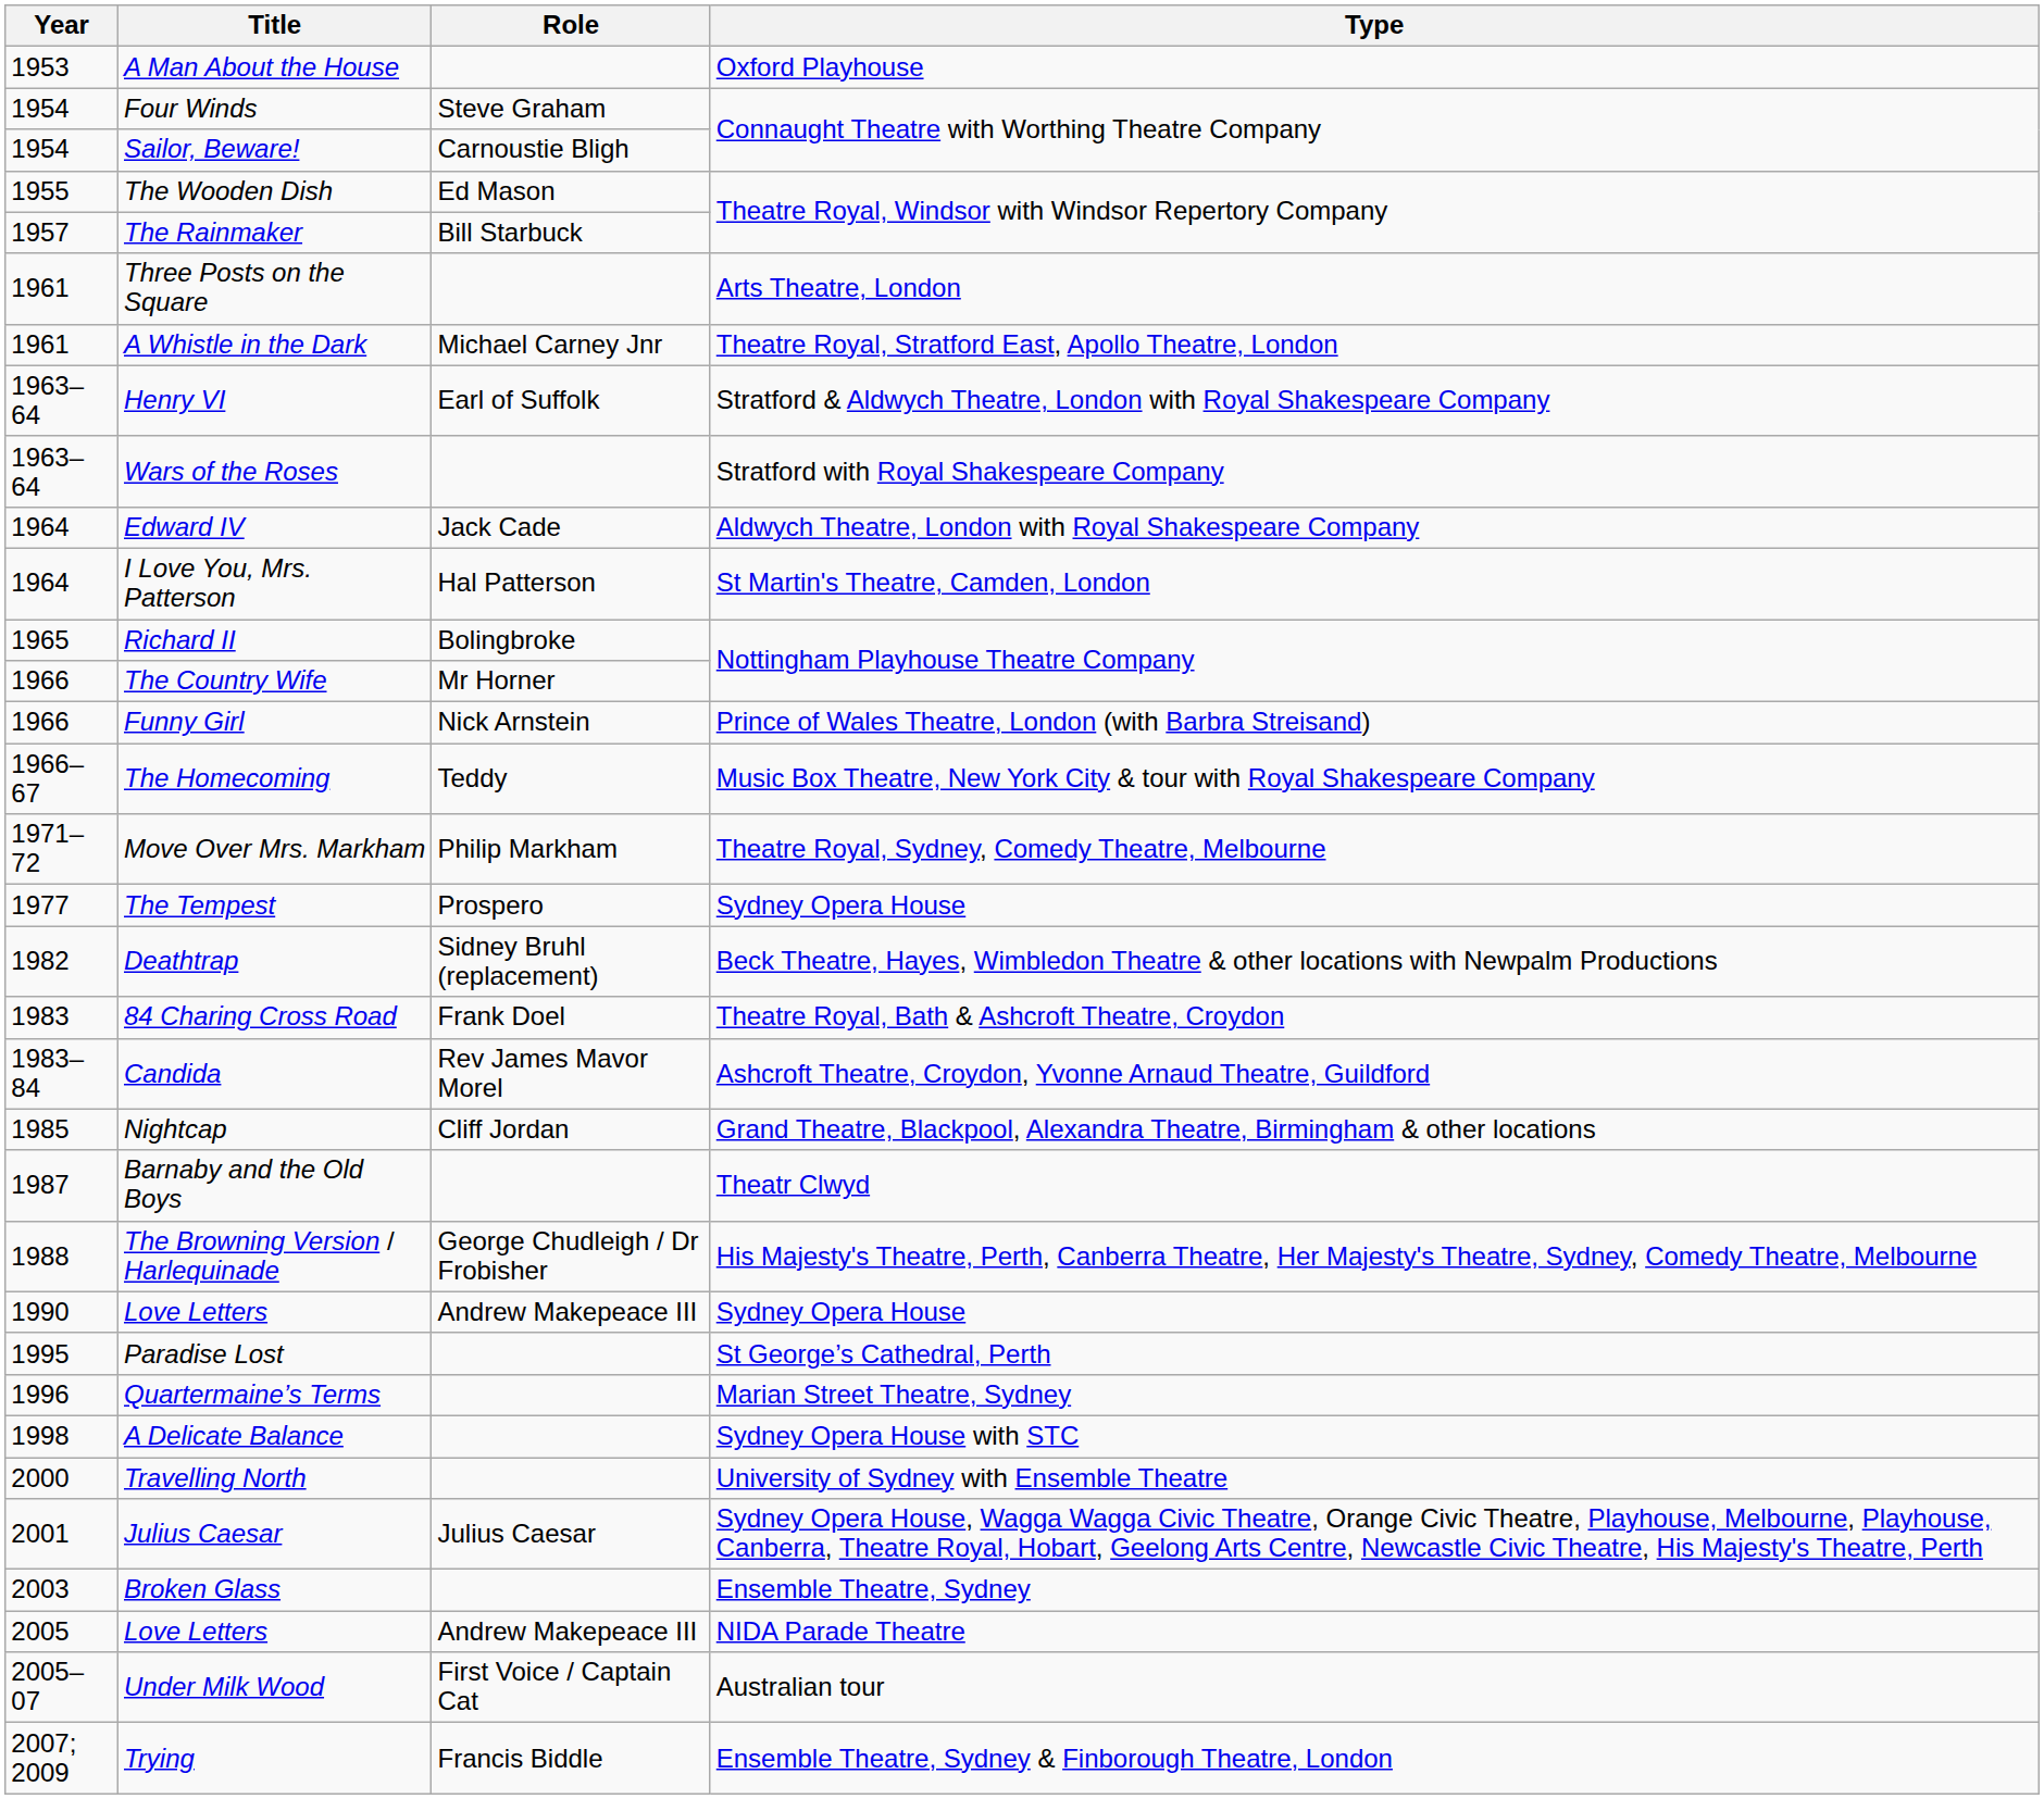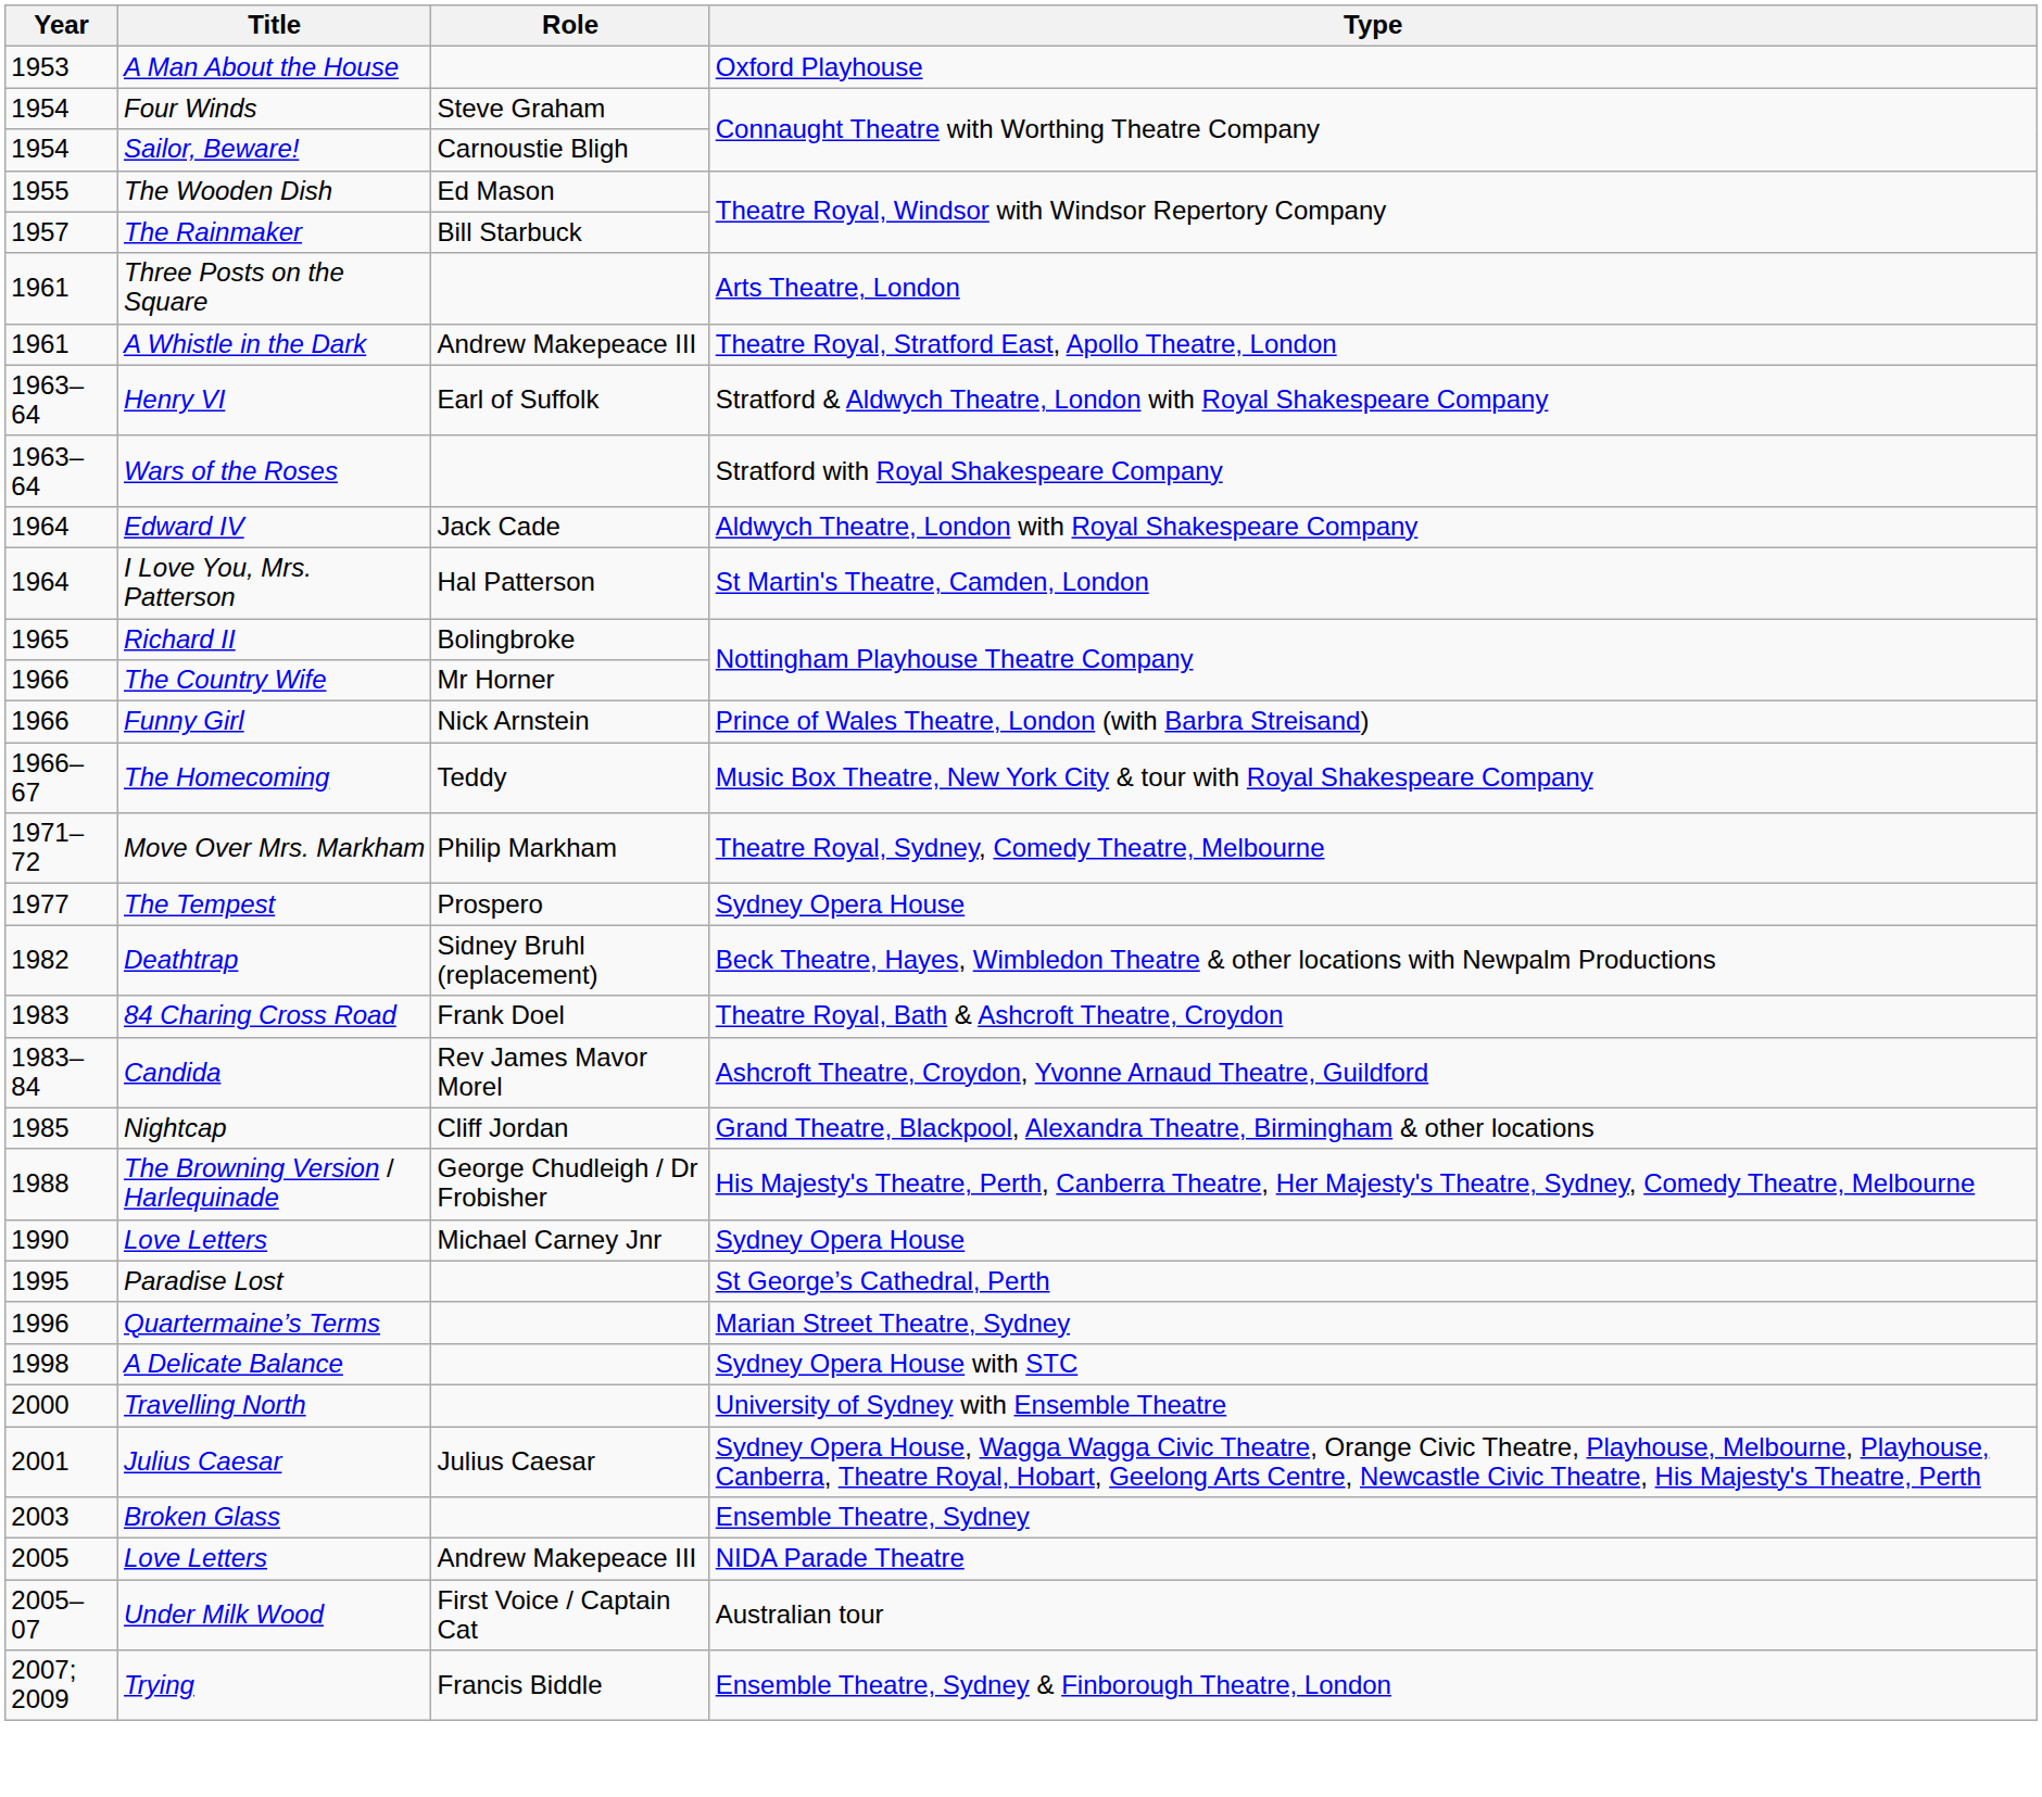A Whistle in the Dark | Role: Michael Carney Jnr -> Andrew Makepeace III
- row: 1987 | Barnaby and the Old Boys | Theatr Clwyd
Love Letters / Sydney Opera House | Role: Andrew Makepeace III -> Michael Carney Jnr
